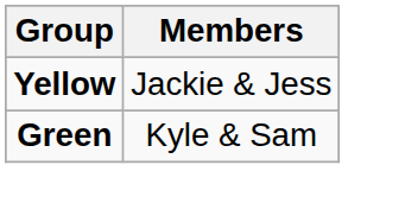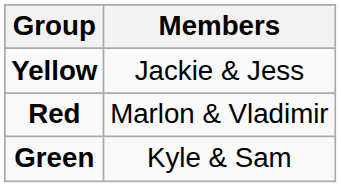+ row: Red | Marlon & Vladimir
